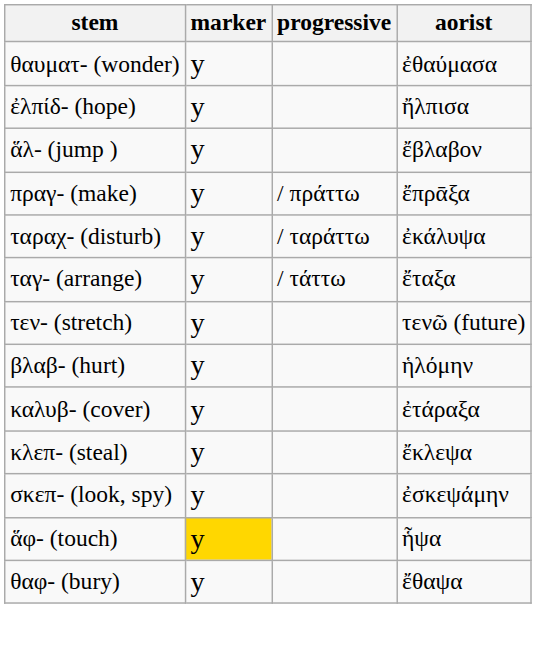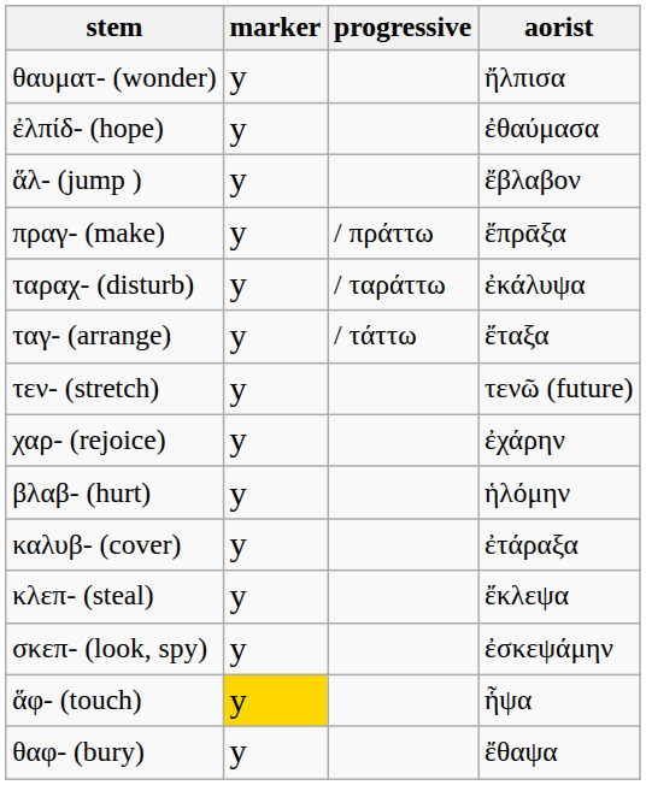θαυματ- (wonder) | aorist: ἐθαύμασα -> ἤλπισα
ἐλπίδ- (hope) | aorist: ἤλπισα -> ἐθαύμασα
+ row: χαρ- (rejoice) | y | ἐχάρην
